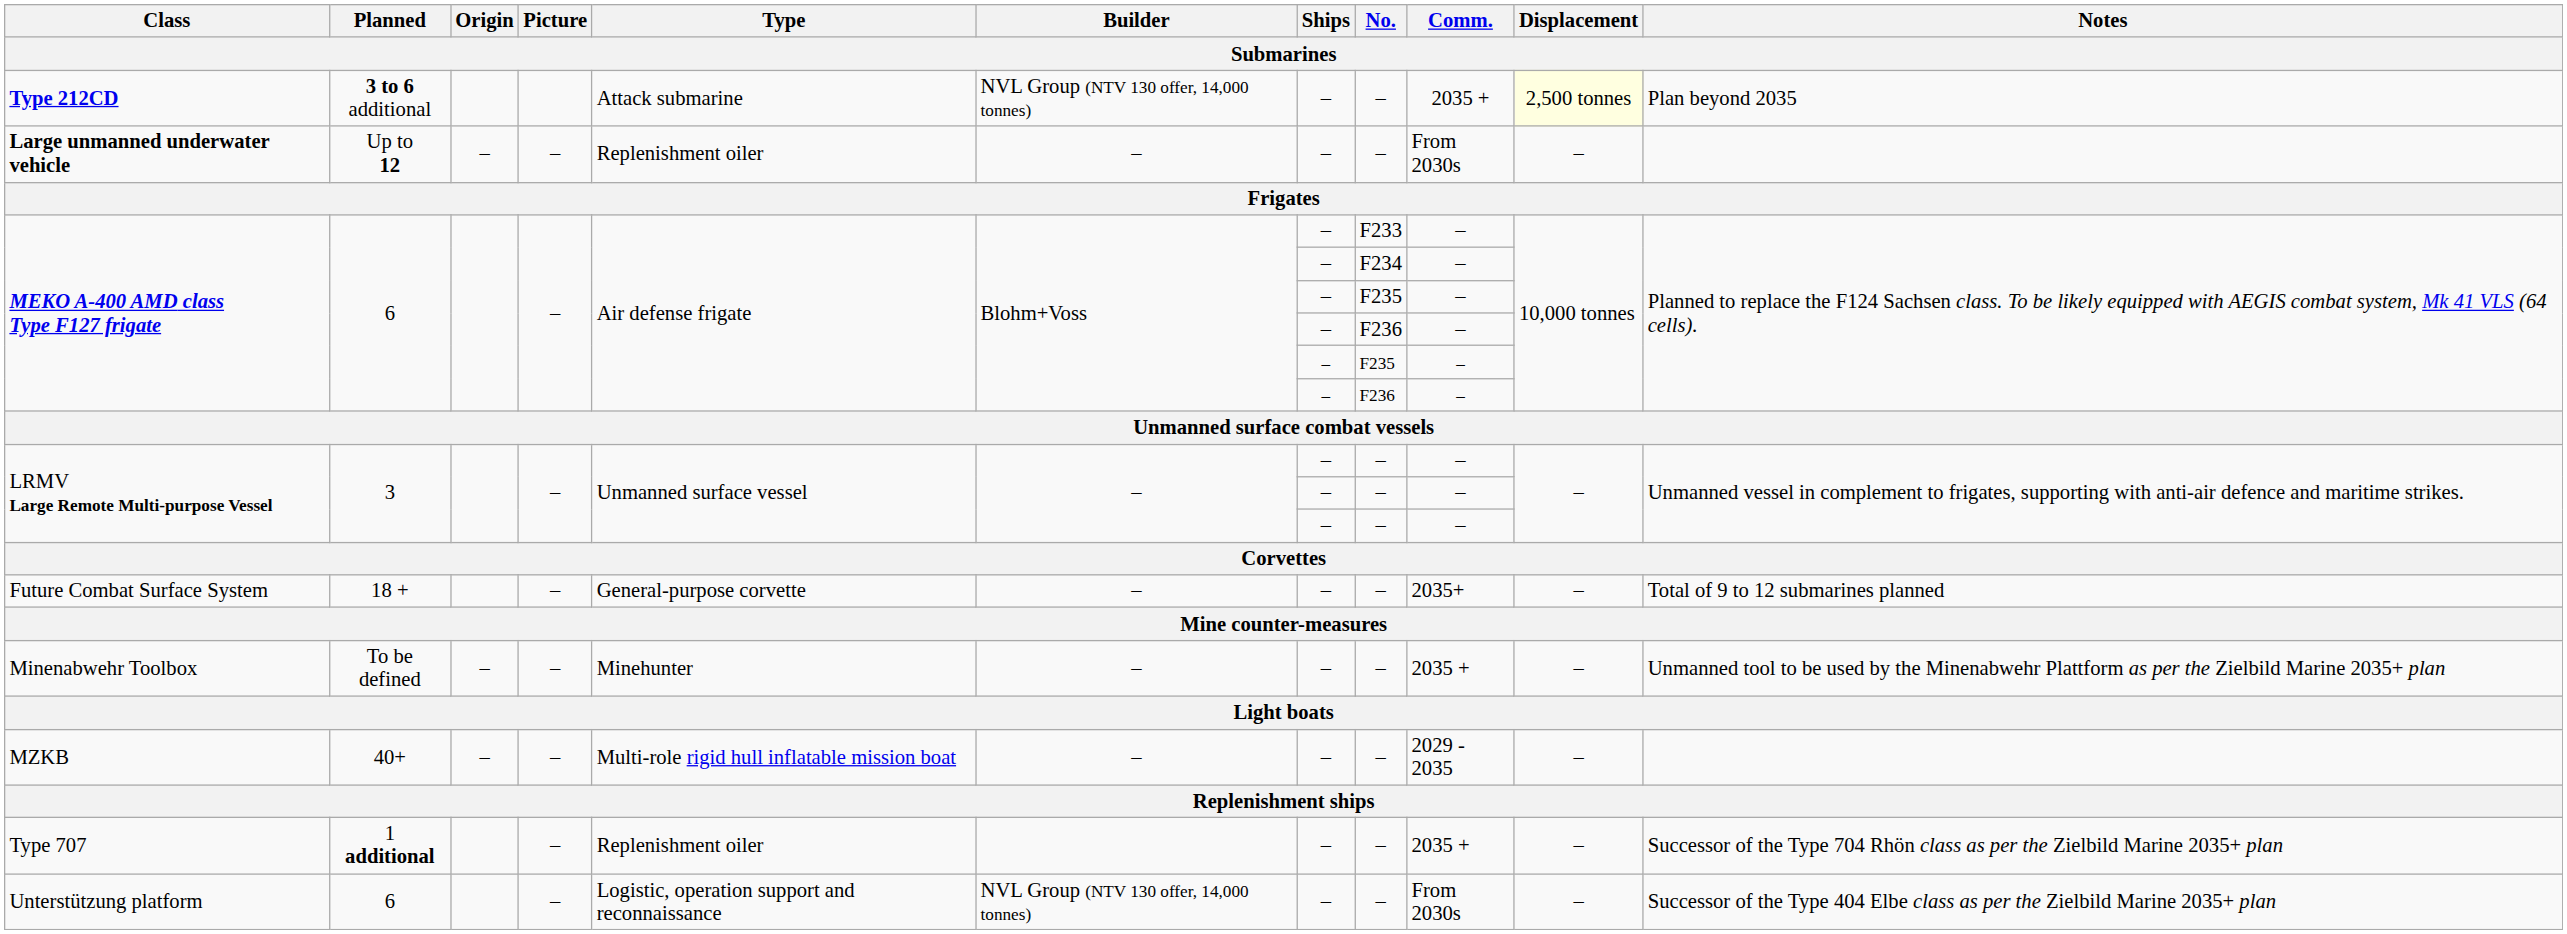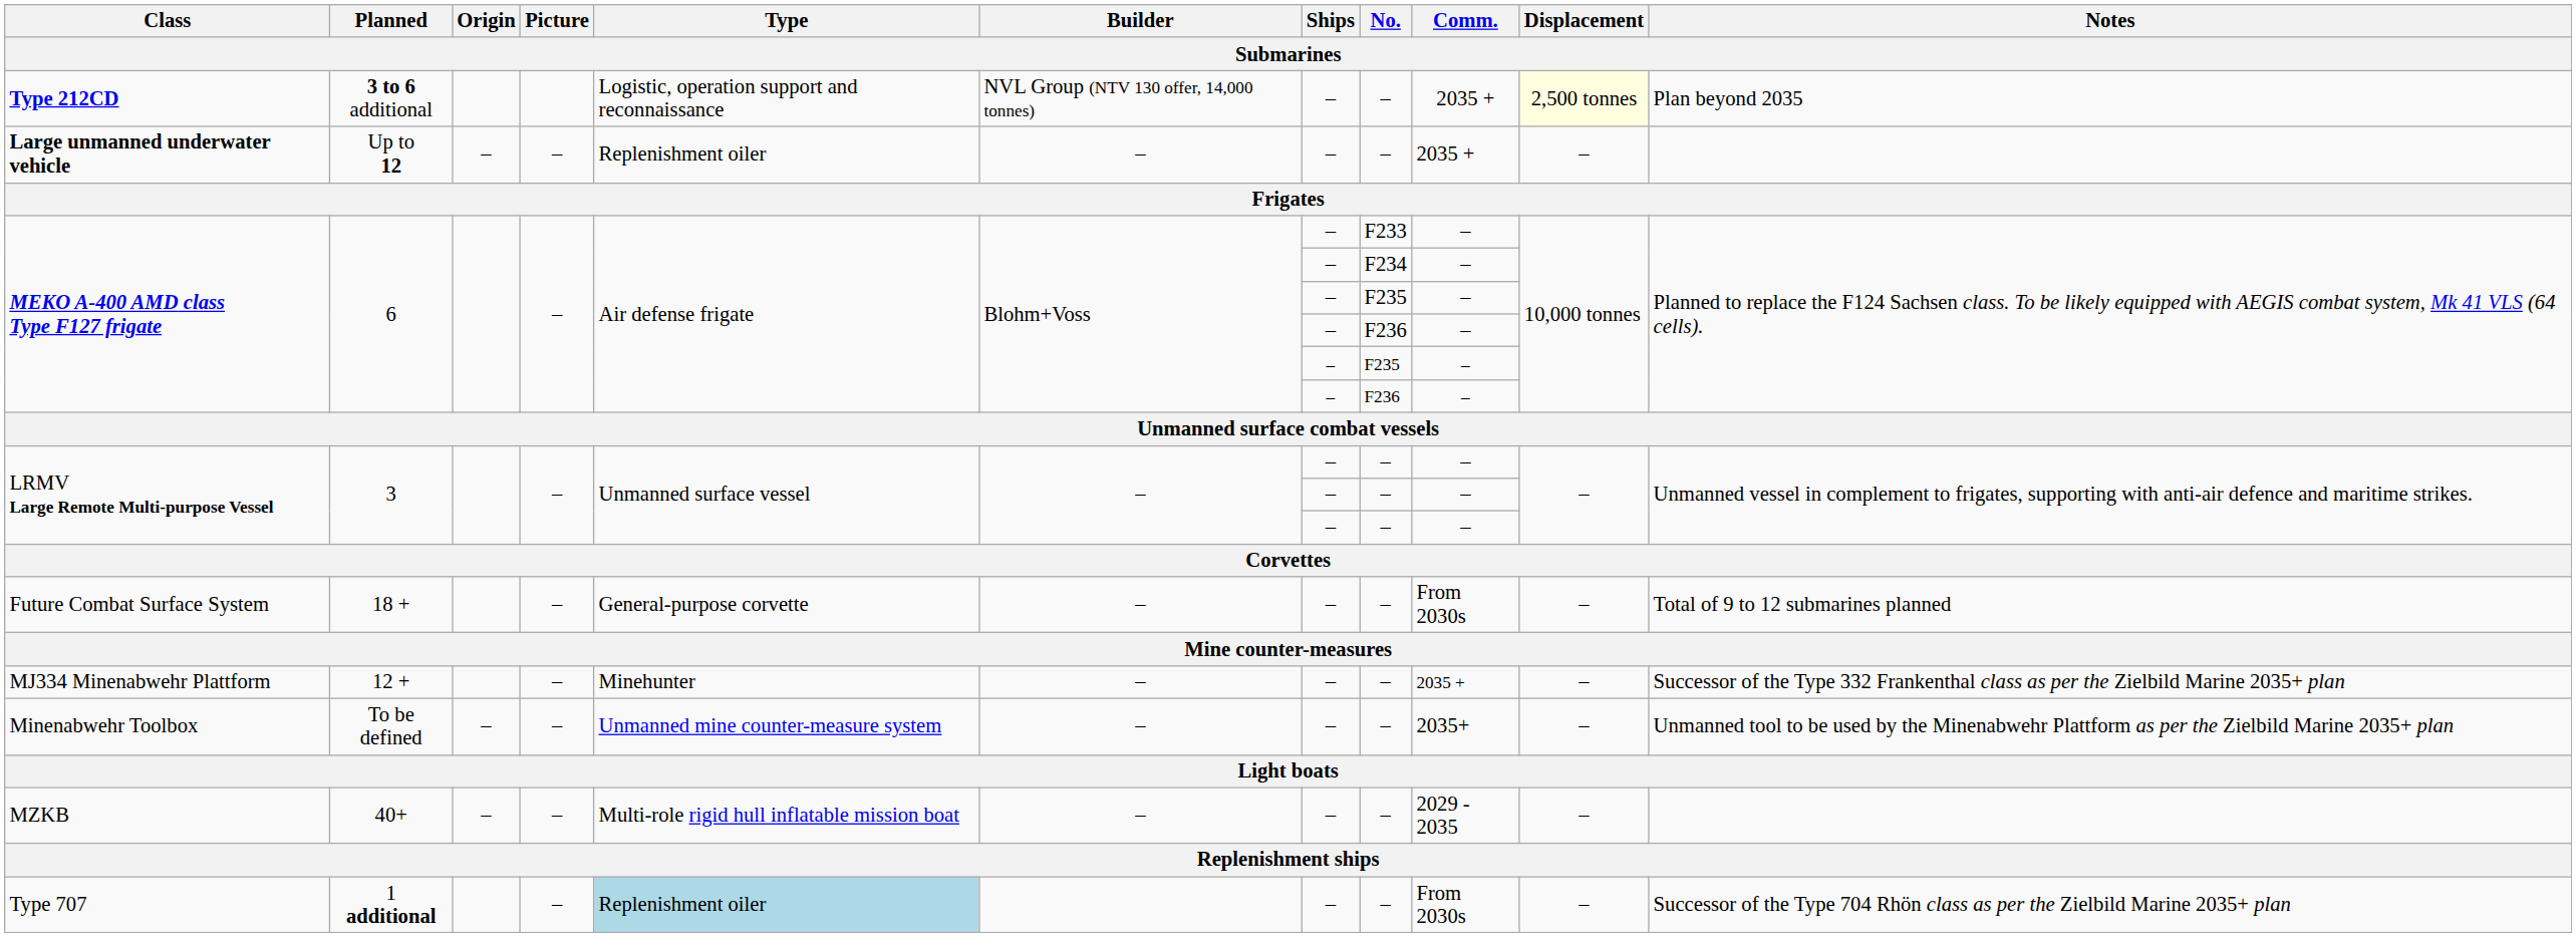Type 212CD | Type: Attack submarine -> Logistic, operation support and reconnaissance
Large unmanned underwater vehicle | Comm.: From 2030s -> 2035 +
Future Combat Surface System | Comm.: 2035+ -> From 2030s
+ row: MJ334 Minenabwehr Plattform | 12 + | – | Minehunter | – | – | – | 2035 + | – | Successor of the Type 332 Frankenthal class as per the Zielbild Marine 2035+ plan
Minenabwehr Toolbox | Type: Minehunter -> Unmanned mine counter-measure system
Minenabwehr Toolbox | Comm.: 2035 + -> 2035+
Type 707 | Type: no background -> lightblue background
Type 707 | Comm.: 2035 + -> From 2030s
- row: Unterstützung platform | 6 | – | Logistic, operation support and reconnaissance | NVL Group (NTV 130 offer, 14,000 tonnes) | – | – | From 2030s | – | Successor of the Type 404 Elbe class as per the Zielbild Marine 2035+ plan
